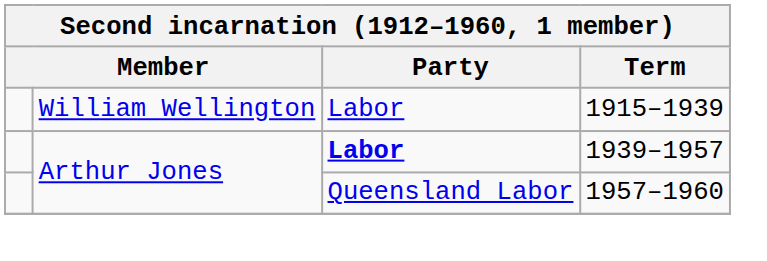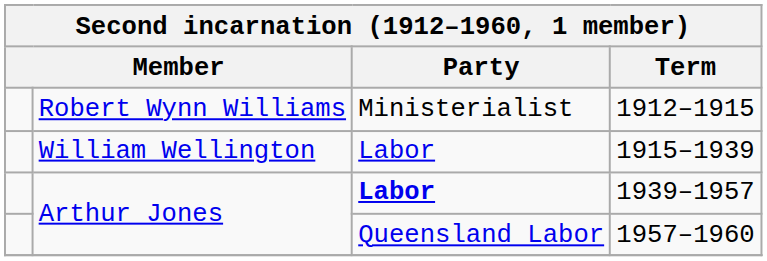+ row: Robert Wynn Williams | Ministerialist | 1912–1915
